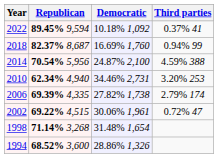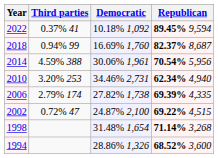columns swapped: Republican <-> Third parties
2014 | Democratic: 24.87% 2,100 -> 30.06% 1,961
2002 | Democratic: 30.06% 1,961 -> 24.87% 2,100
